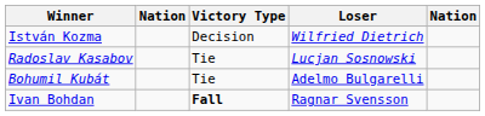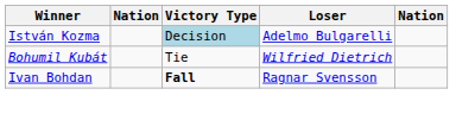István Kozma | Victory Type: no background -> lightblue background
István Kozma | Loser: Wilfried Dietrich -> Adelmo Bulgarelli
- row: Radoslav Kasabov | Tie | Lucjan Sosnowski
Bohumil Kubát | Loser: Adelmo Bulgarelli -> Wilfried Dietrich
